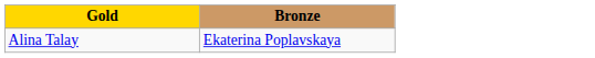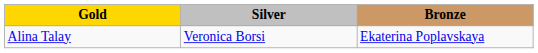+ column: Silver | Veronica Borsi
